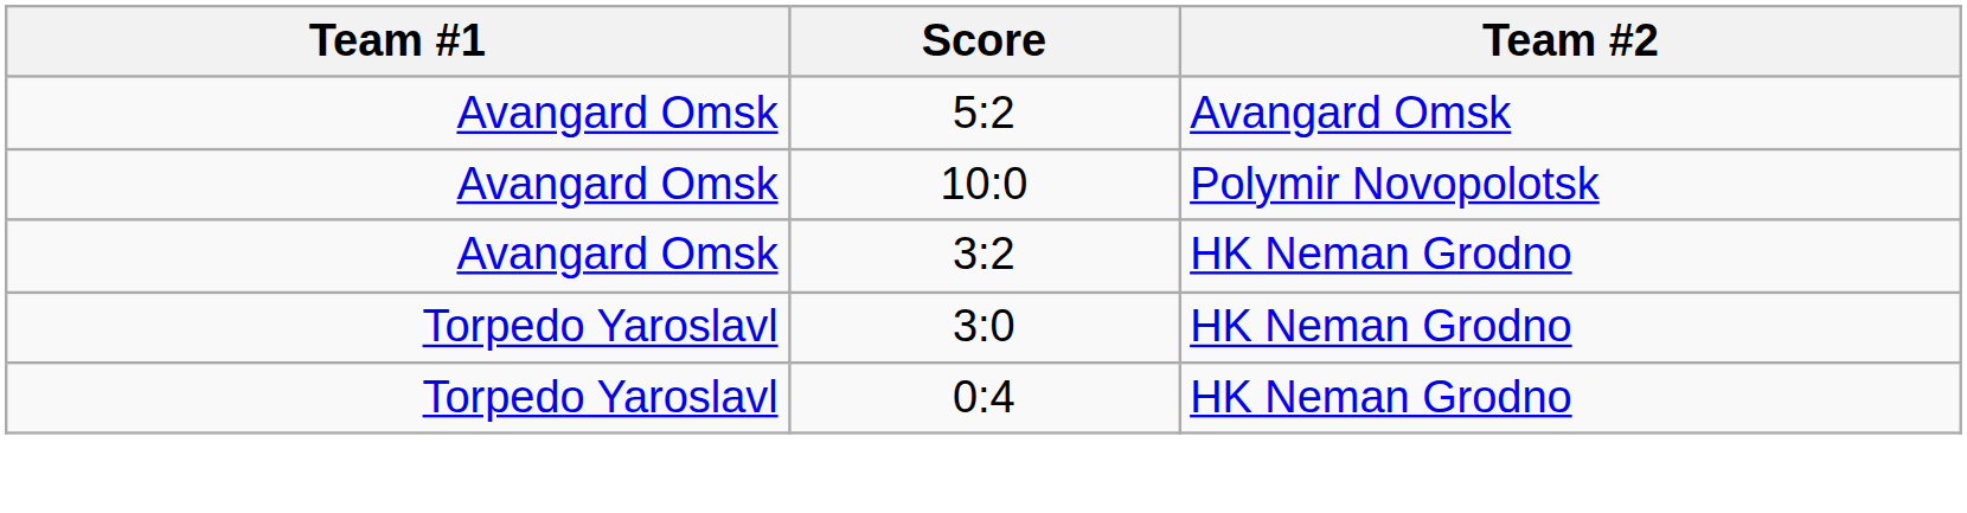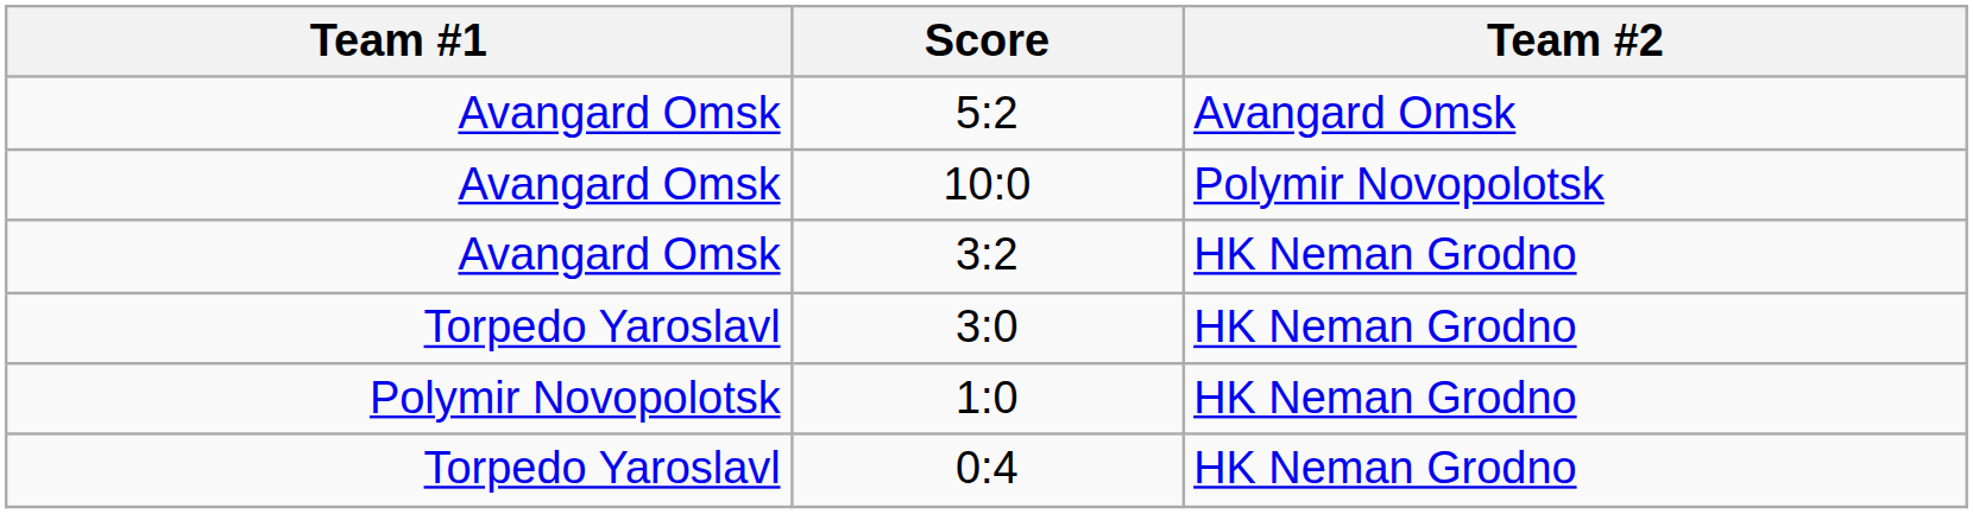+ row: Polymir Novopolotsk | 1:0 | HK Neman Grodno
